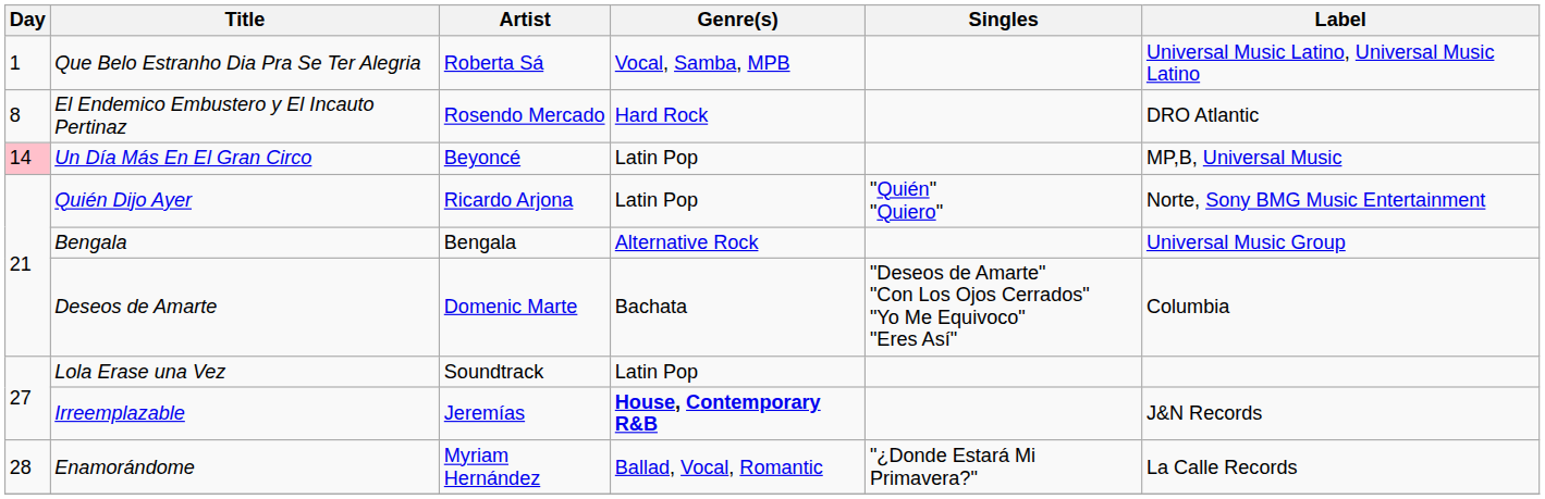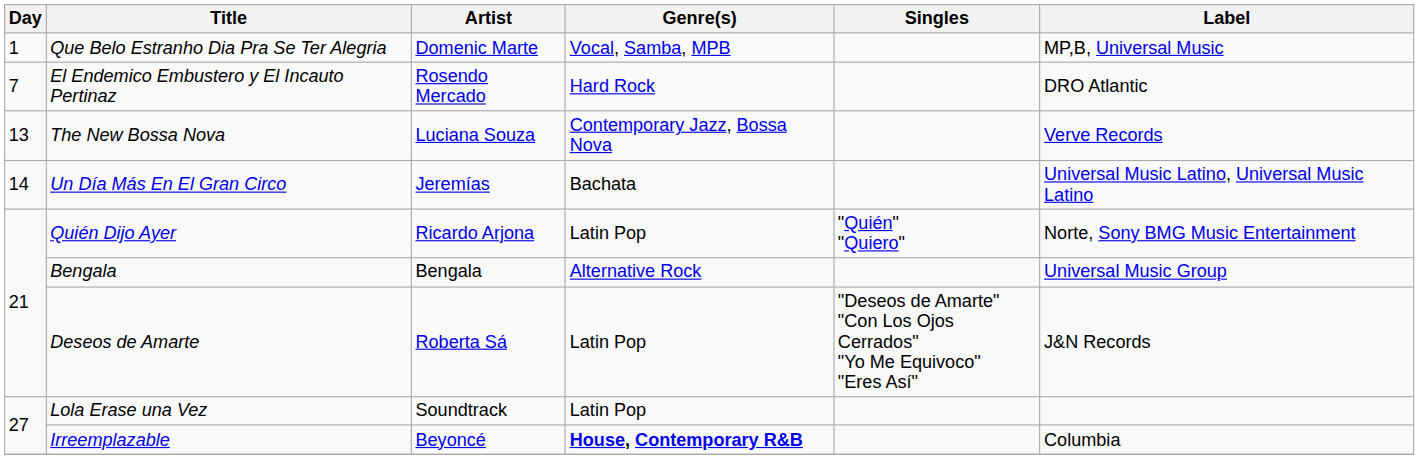Que Belo Estranho Dia Pra Se Ter Alegria | Artist: Roberta Sá -> Domenic Marte
Que Belo Estranho Dia Pra Se Ter Alegria | Label: Universal Music Latino, Universal Music Latino -> MP,B, Universal Music
El Endemico Embustero y El Incauto Pertinaz | Day: 8 -> 7
+ row: 13 | The New Bossa Nova | Luciana Souza | Contemporary Jazz, Bossa Nova | Verve Records
Un Día Más En El Gran Circo | Day: pink background -> no background
Un Día Más En El Gran Circo | Artist: Beyoncé -> Jeremías
Un Día Más En El Gran Circo | Genre(s): Latin Pop -> Bachata
Un Día Más En El Gran Circo | Label: MP,B, Universal Music -> Universal Music Latino, Universal Music Latino
Deseos de Amarte | Artist: Domenic Marte -> Roberta Sá
Deseos de Amarte | Genre(s): Bachata -> Latin Pop
Deseos de Amarte | Label: Columbia -> J&N Records
Irreemplazable | Artist: Jeremías -> Beyoncé
Irreemplazable | Label: J&N Records -> Columbia
- row: 28 | Enamorándome | Myriam Hernández | Ballad, Vocal, Romantic | "¿Donde Estará Mi Primavera?" | La Calle Records
